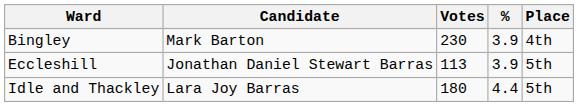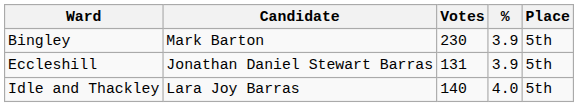Bingley | Place: 4th -> 5th
Eccleshill | Votes: 113 -> 131
Idle and Thackley | Votes: 180 -> 140
Idle and Thackley | %: 4.4 -> 4.0
